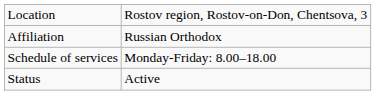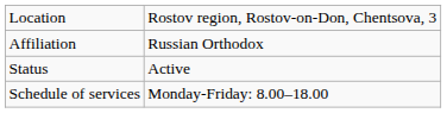rows swapped: Status <-> Schedule of services
